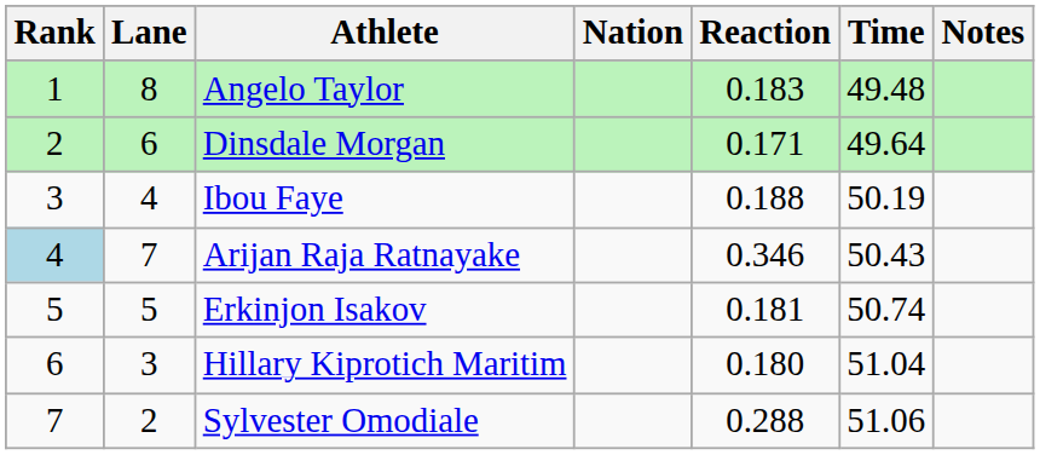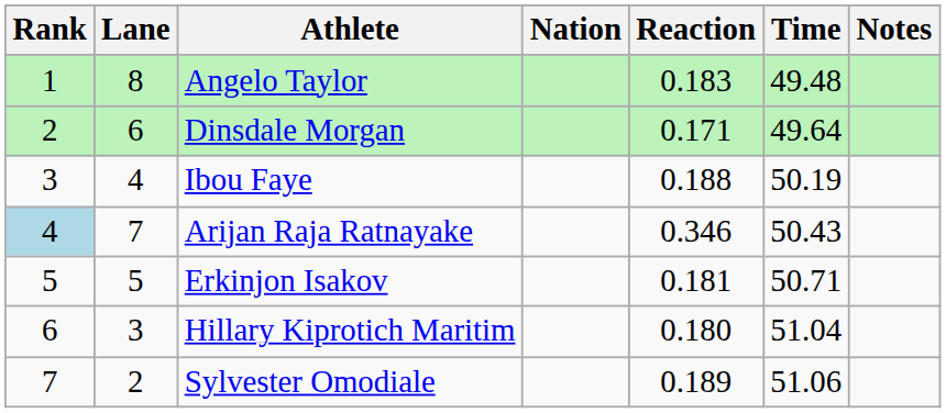Erkinjon Isakov | Time: 50.74 -> 50.71
Sylvester Omodiale | Reaction: 0.288 -> 0.189
